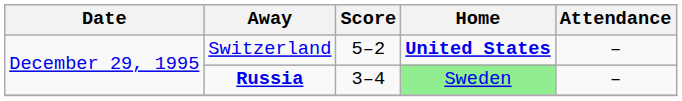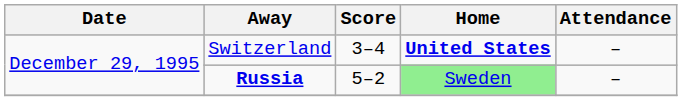Switzerland | Score: 5–2 -> 3–4
Russia | Score: 3–4 -> 5–2
